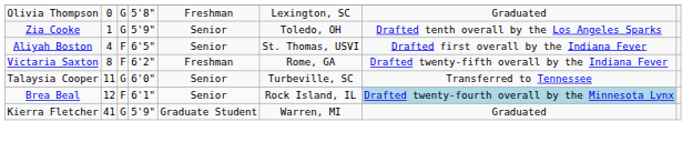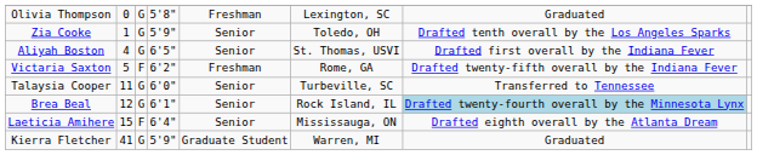Aliyah Boston | column 3: F -> G
Victaria Saxton | column 2: 8 -> 5
Brea Beal | column 3: F -> G
+ row: Laeticia Amihere | 15 | F | 6'4" | Senior | Mississauga, ON | Drafted eighth overall by the Atlanta Dream
